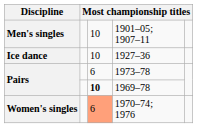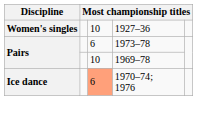- row: Men's singles | 10 | 1901–05; 1907–11
1927–36 | Discipline: Ice dance -> Women's singles
1969–78 | column 3: bold -> normal
1970–74; 1976 | Discipline: Women's singles -> Ice dance
